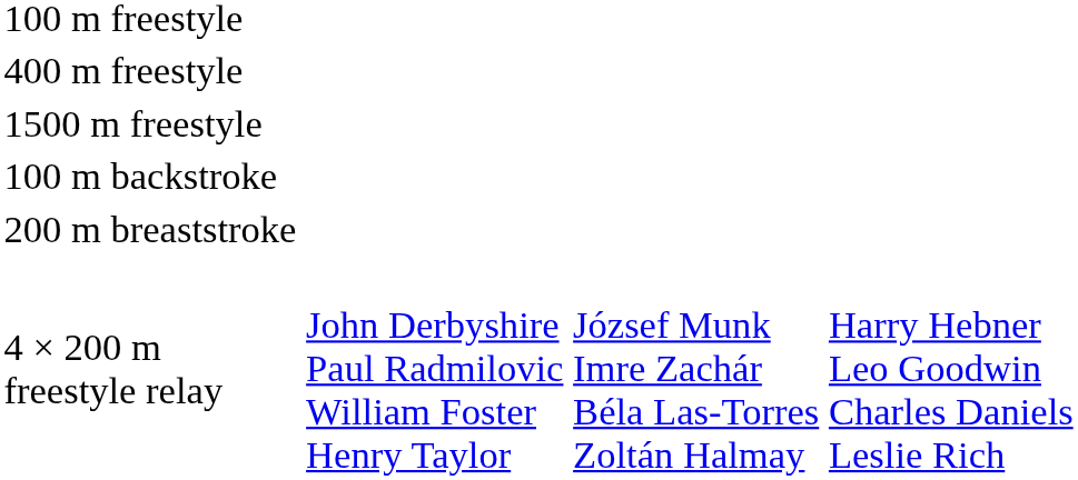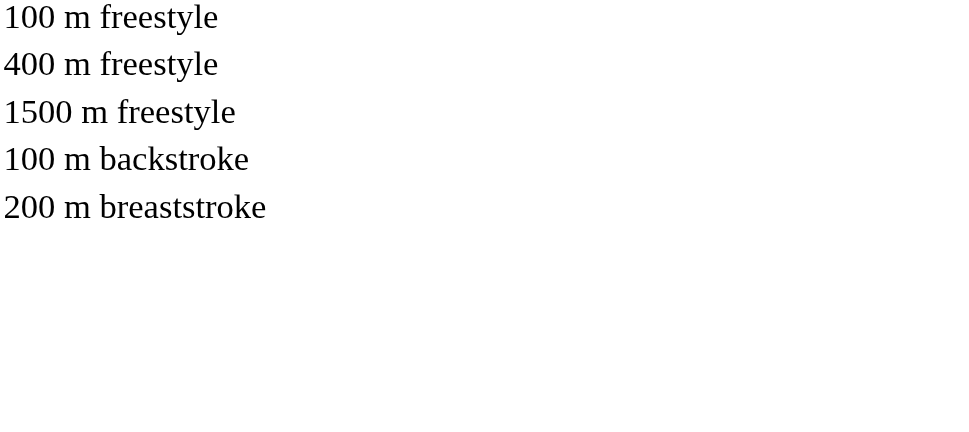- row: 4 × 200 m freestyle relay | John Derbyshire Paul Radmilovic William Foster Henry Taylor | József Munk Imre Zachár Béla Las-Torres Zoltán Halmay | Harry Hebner Leo Goodwin Charles Daniels Leslie Rich
